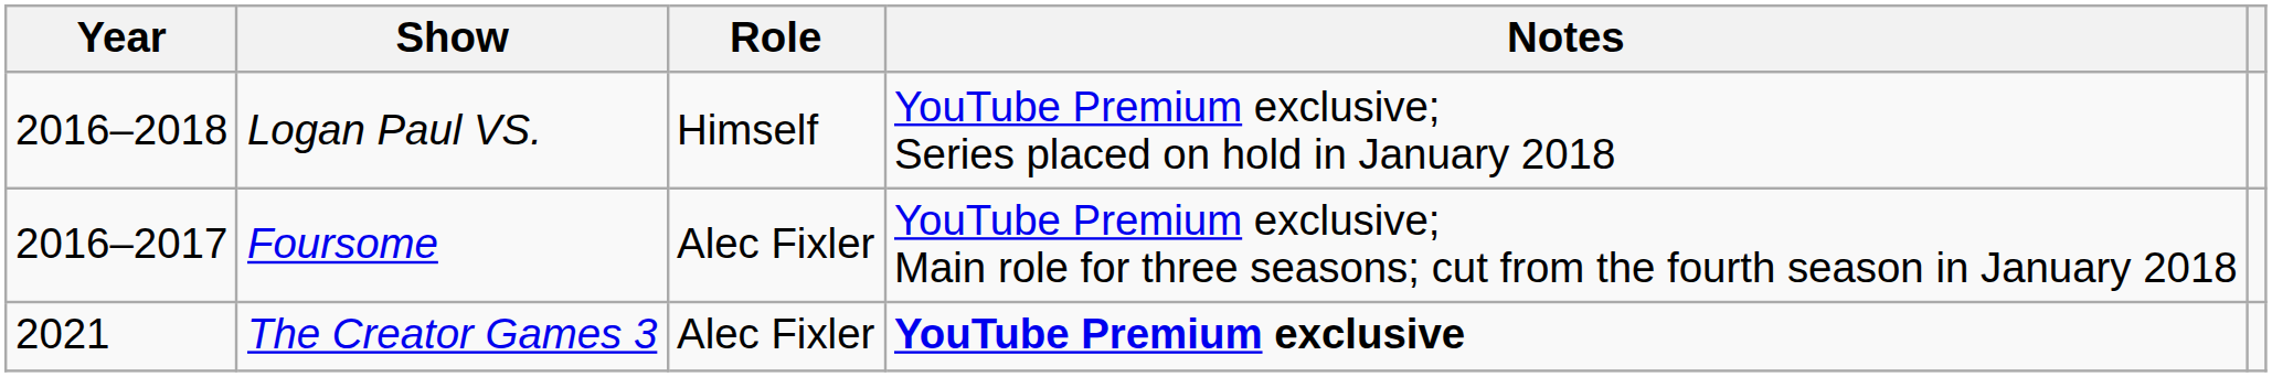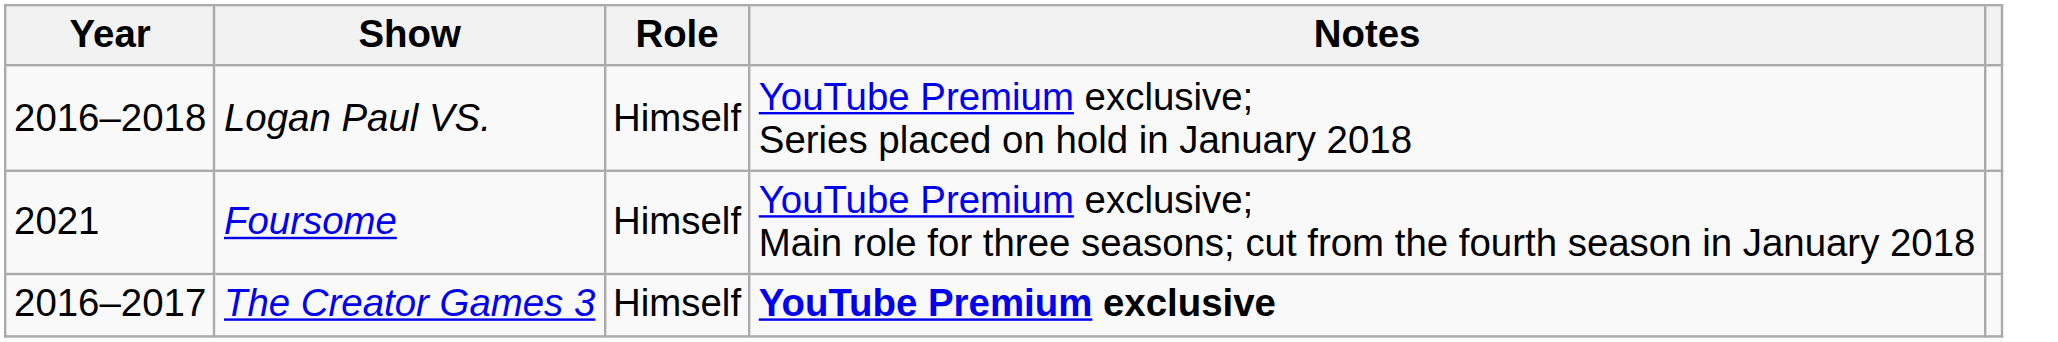Foursome | Year: 2016–2017 -> 2021
Foursome | Role: Alec Fixler -> Himself
The Creator Games 3 | Year: 2021 -> 2016–2017
The Creator Games 3 | Role: Alec Fixler -> Himself
